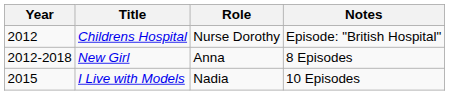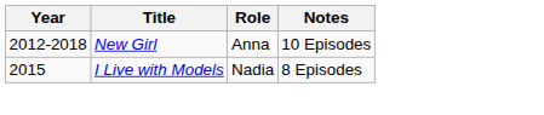- row: 2012 | Childrens Hospital | Nurse Dorothy | Episode: "British Hospital"
New Girl | Notes: 8 Episodes -> 10 Episodes
I Live with Models | Notes: 10 Episodes -> 8 Episodes
